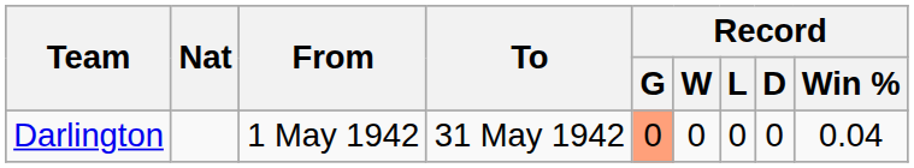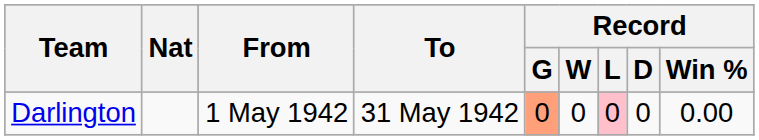Darlington | Record / L: no background -> pink background
Darlington | Record / Win %: 0.04 -> 0.00
